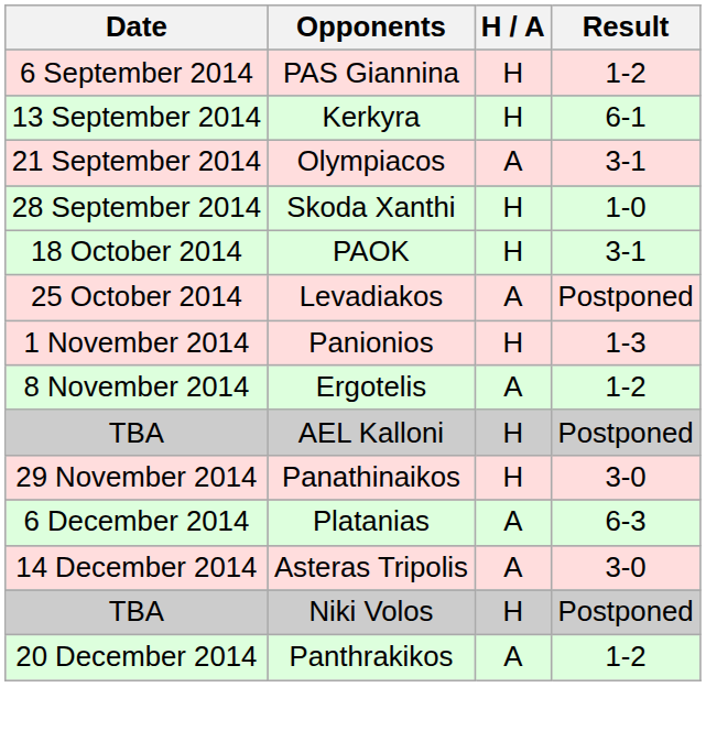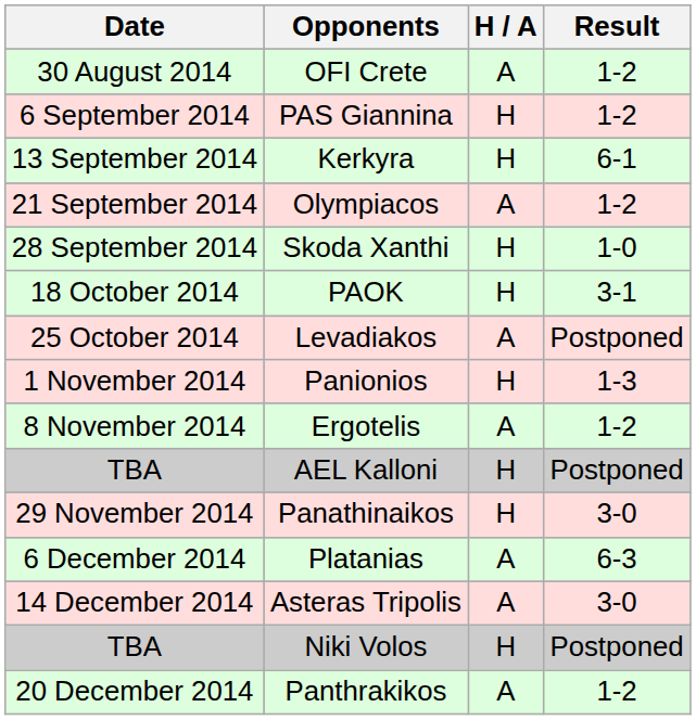+ row: 30 August 2014 | OFI Crete | A | 1-2
21 September 2014 | Result: 3-1 -> 1-2
